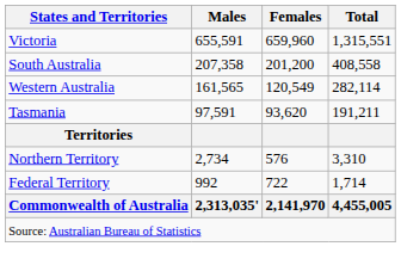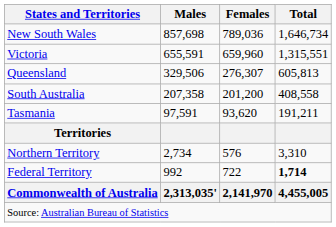+ row: New South Wales | 857,698 | 789,036 | 1,646,734
+ row: Queensland | 329,506 | 276,307 | 605,813
- row: Western Australia | 161,565 | 120,549 | 282,114
Federal Territory | Total: normal -> bold
